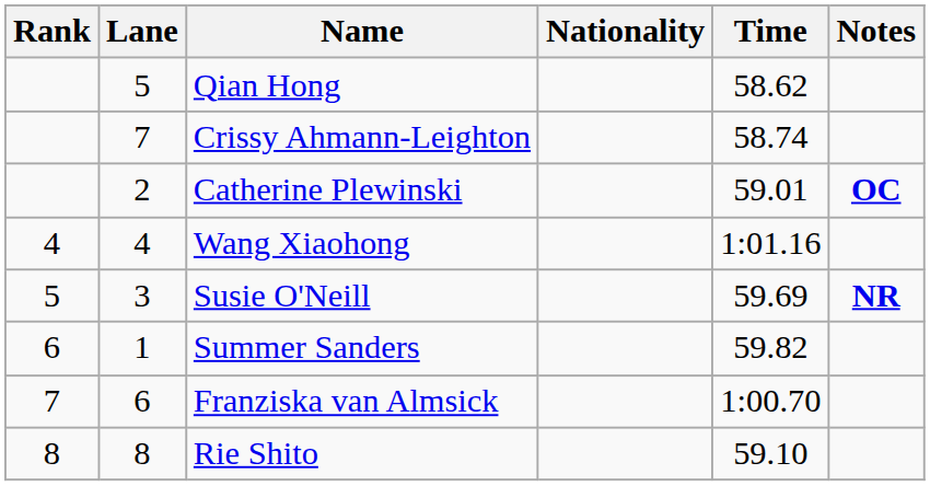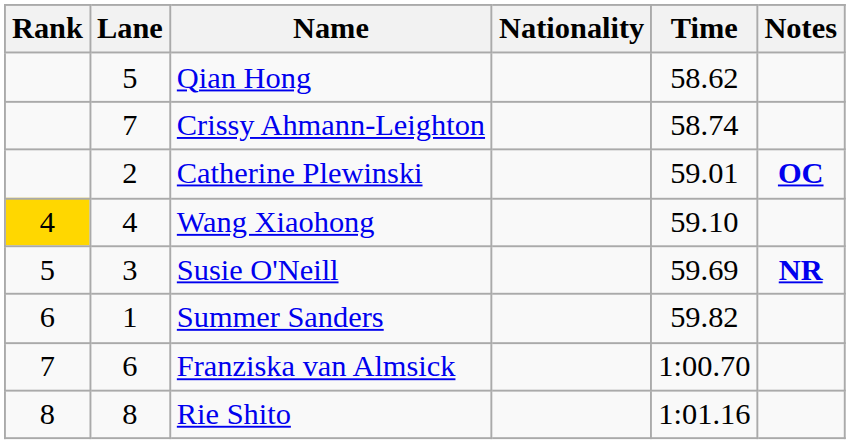Wang Xiaohong | Rank: no background -> gold background
Wang Xiaohong | Time: 1:01.16 -> 59.10
Rie Shito | Time: 59.10 -> 1:01.16
